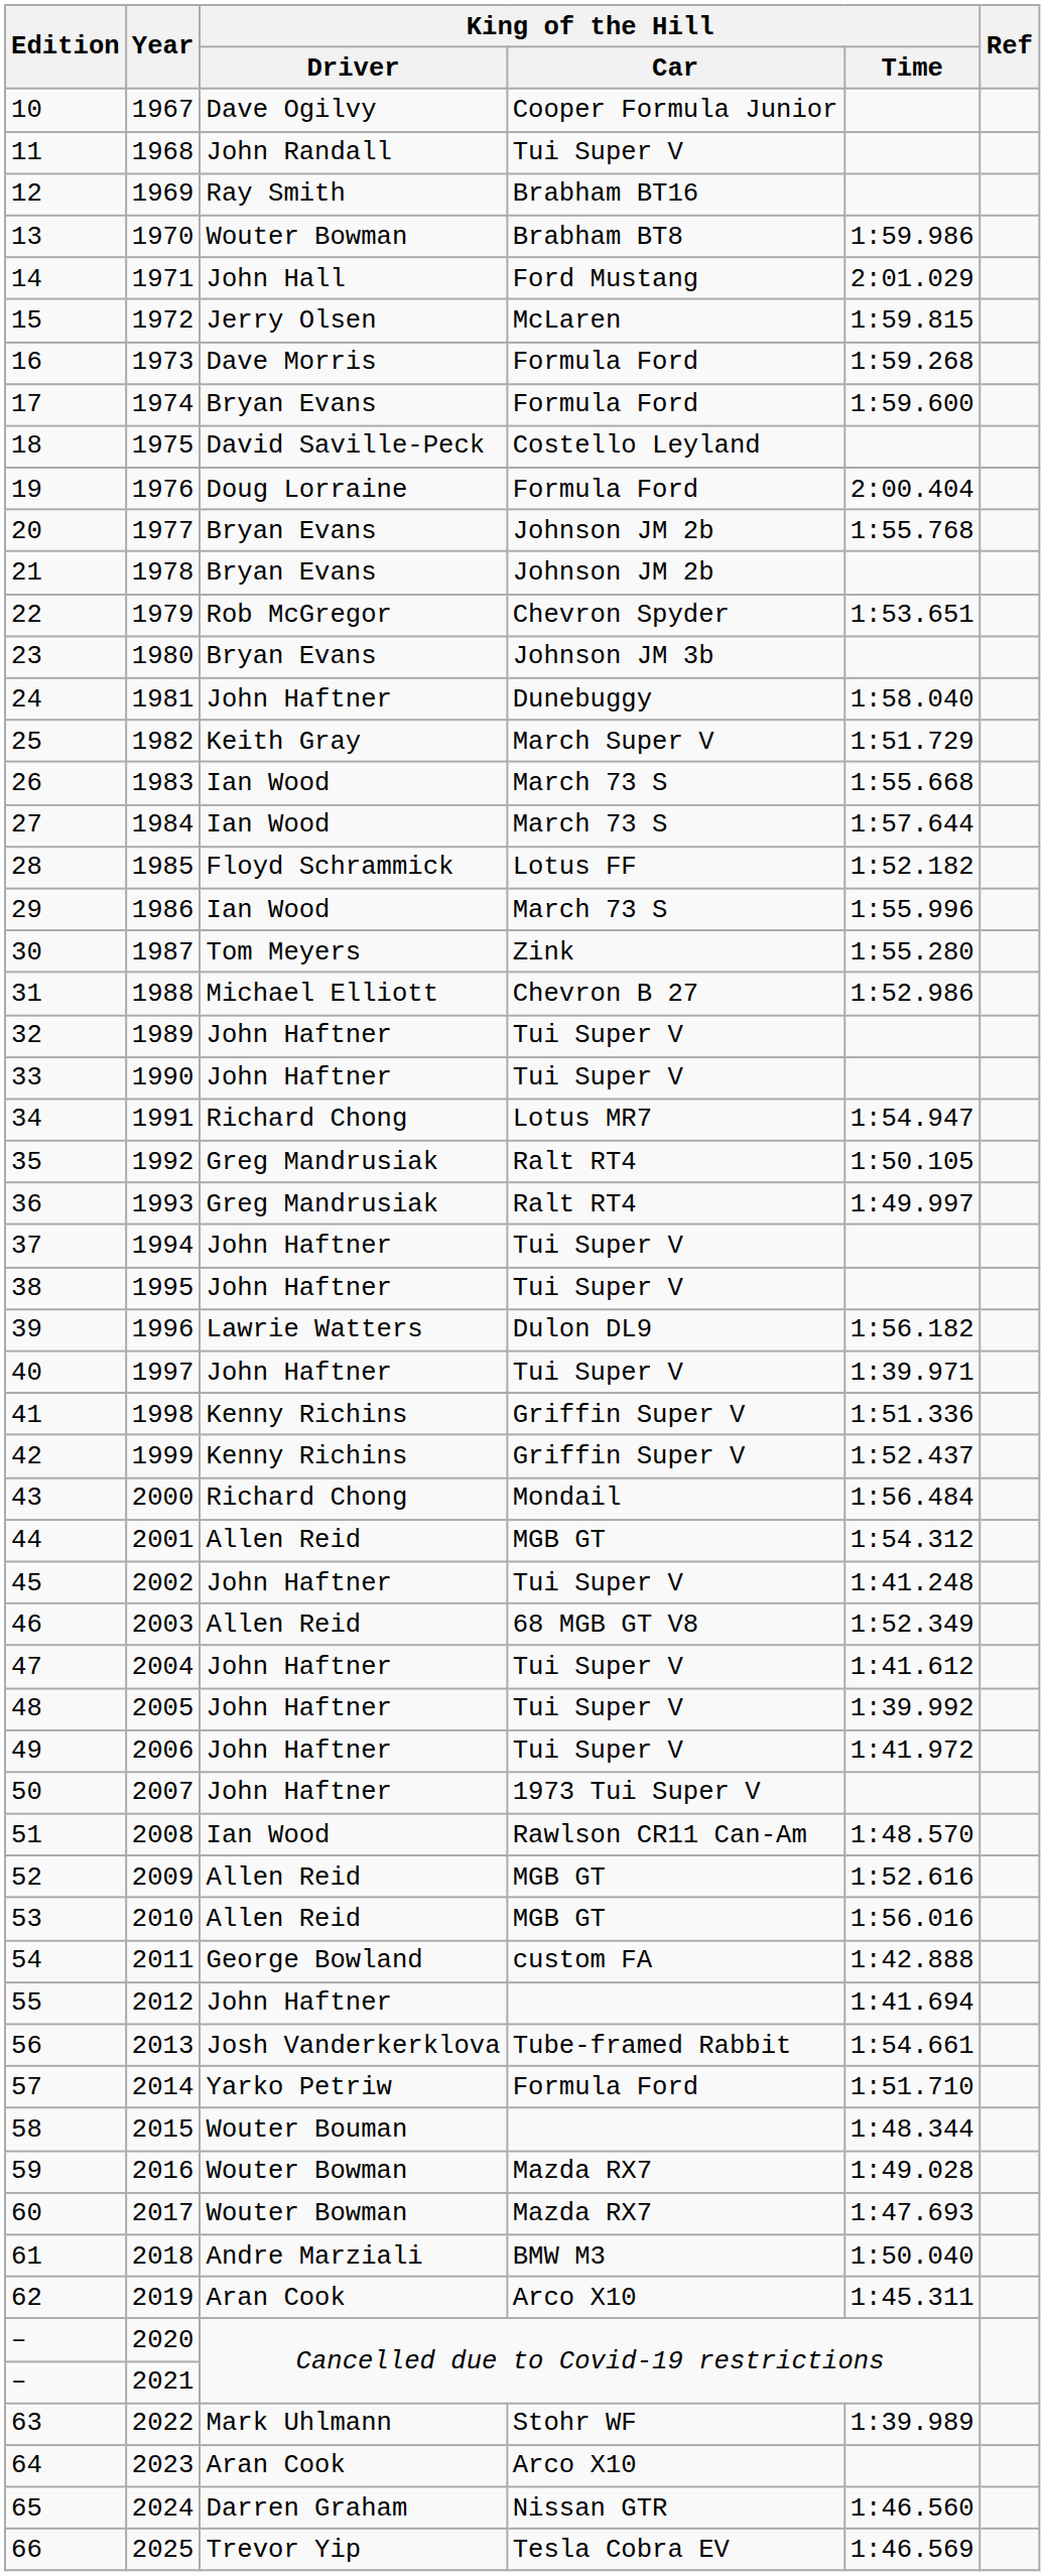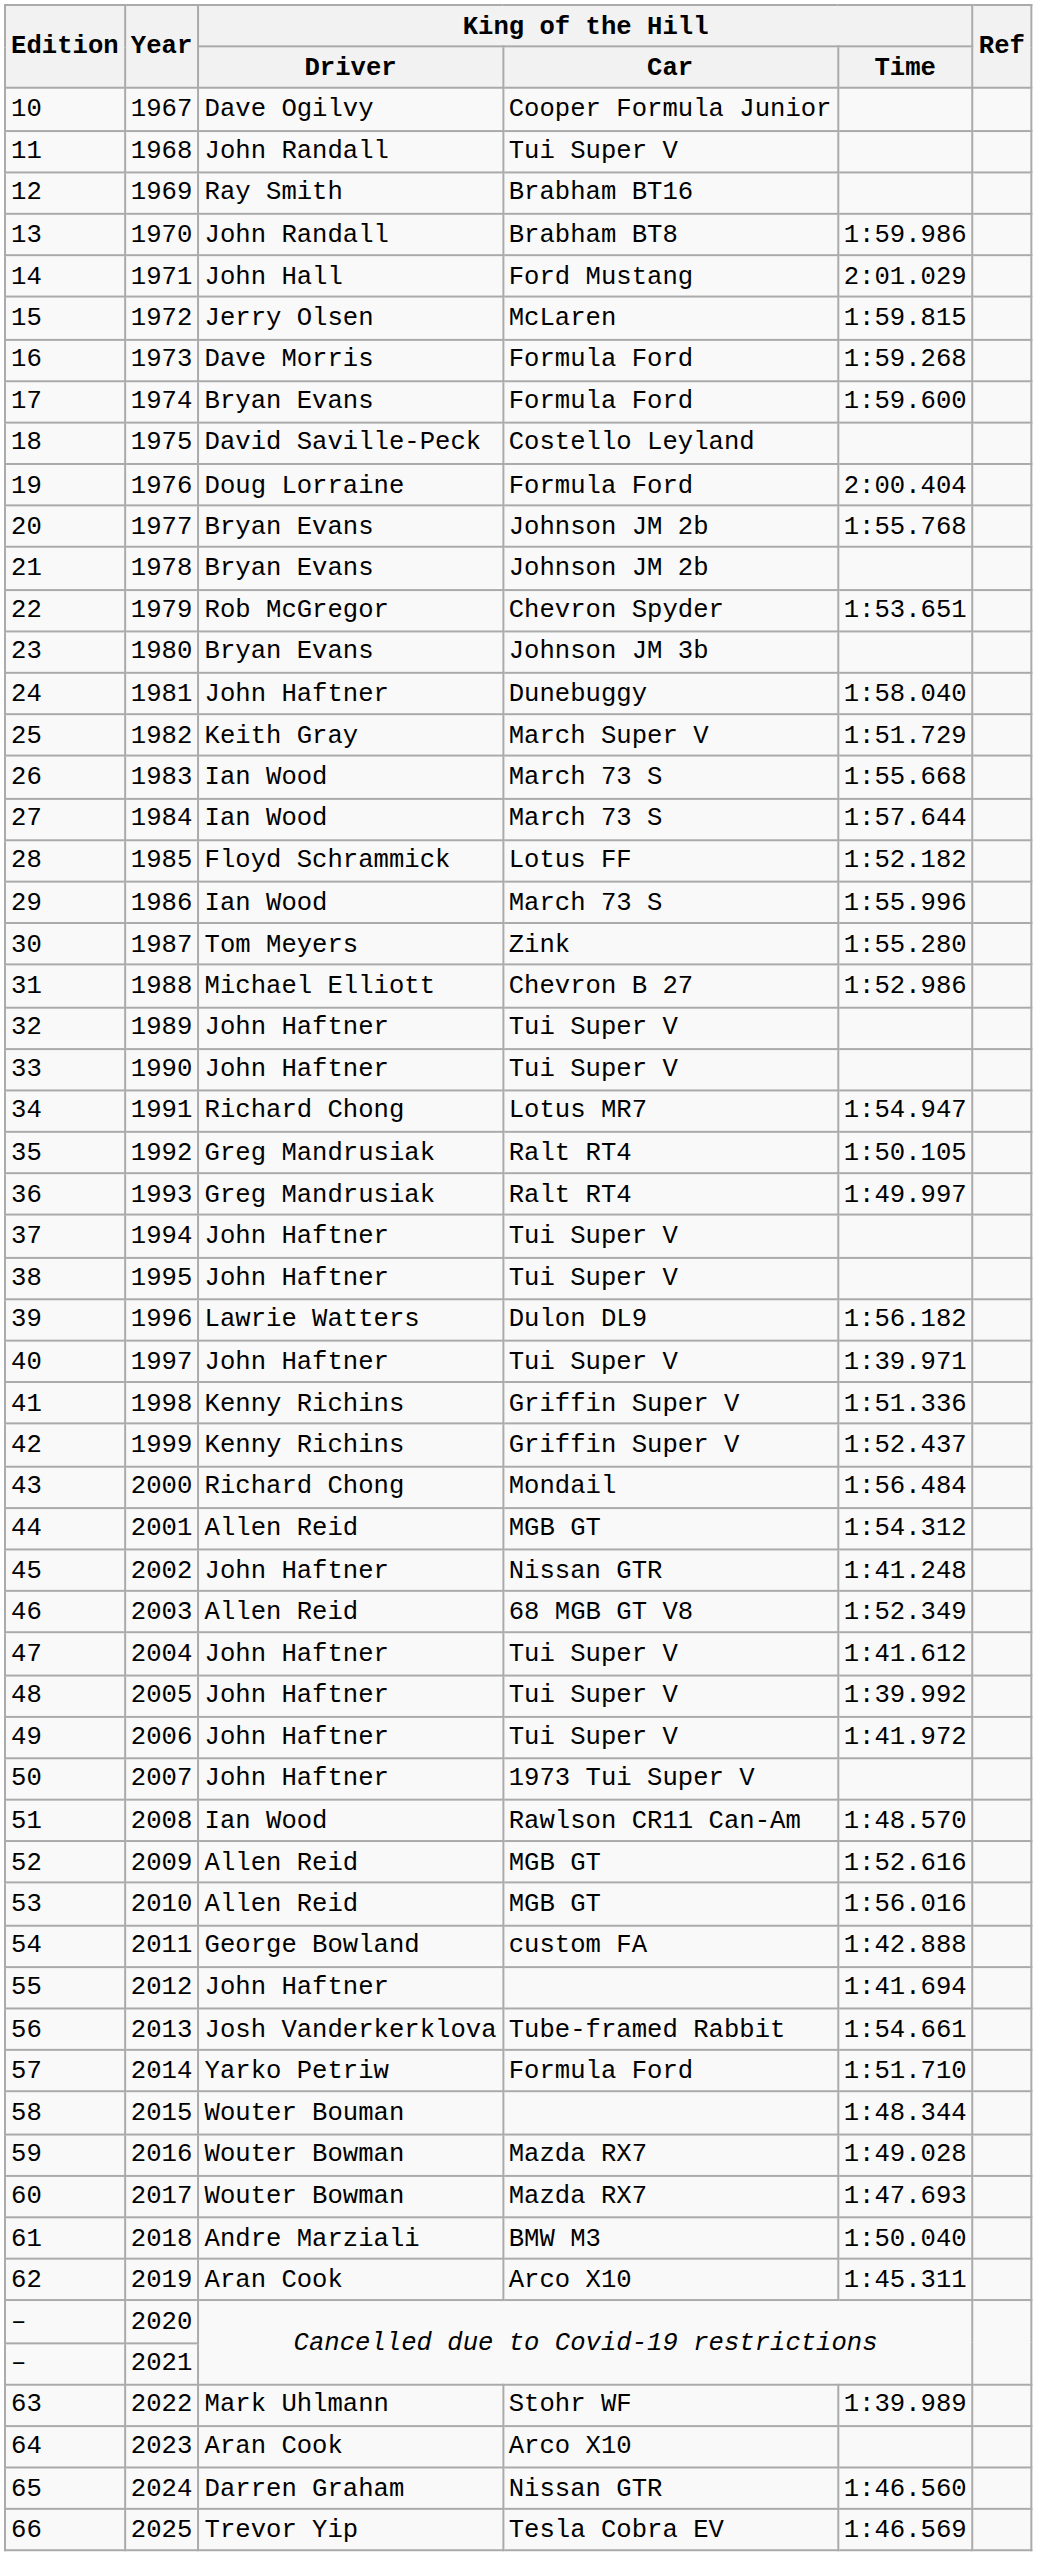1970 | King of the Hill / Driver: Wouter Bowman -> John Randall
2002 | King of the Hill / Car: Tui Super V -> Nissan GTR
